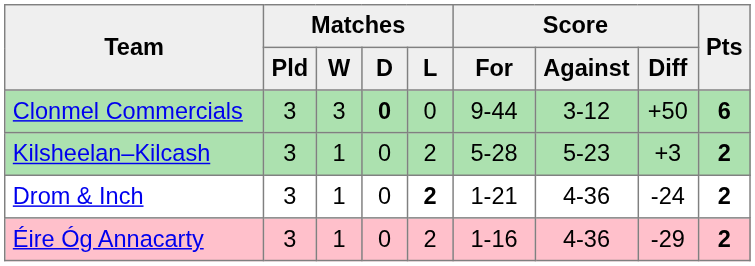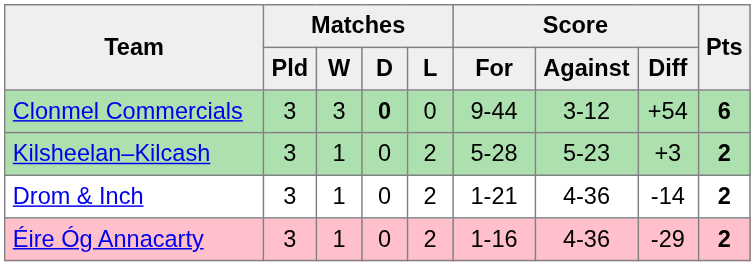Clonmel Commercials | Score / Diff: +50 -> +54
Drom & Inch | Matches / L: bold -> normal
Drom & Inch | Score / Diff: -24 -> -14
